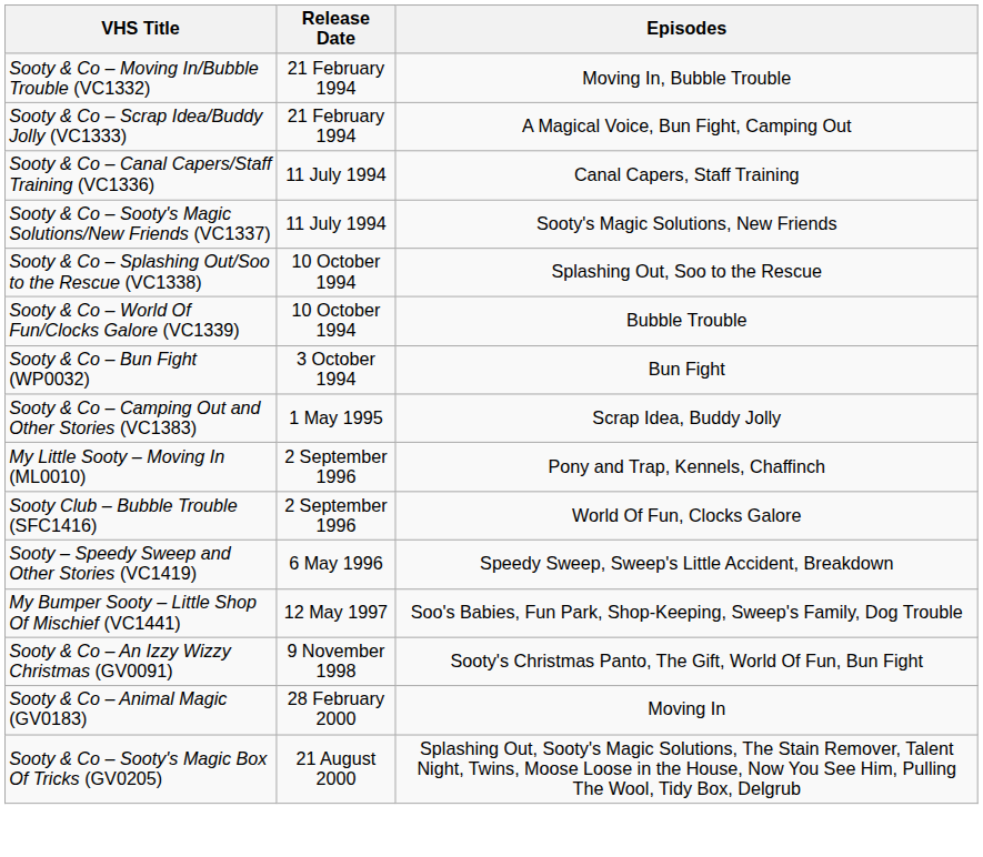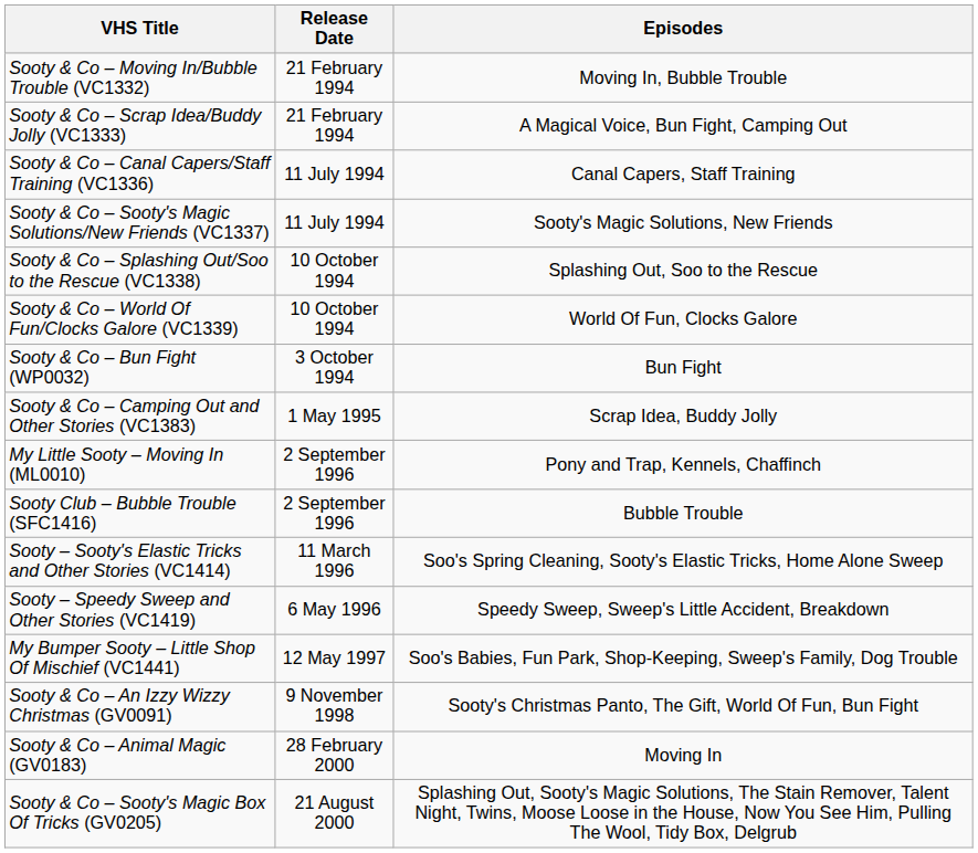Sooty & Co – World Of Fun/Clocks Galore (VC1339) | Episodes: Bubble Trouble -> World Of Fun, Clocks Galore
Sooty Club – Bubble Trouble (SFC1416) | Episodes: World Of Fun, Clocks Galore -> Bubble Trouble
+ row: Sooty – Sooty's Elastic Tricks and Other Stories (VC1414) | 11 March 1996 | Soo's Spring Cleaning, Sooty's Elastic Tricks, Home Alone Sweep
